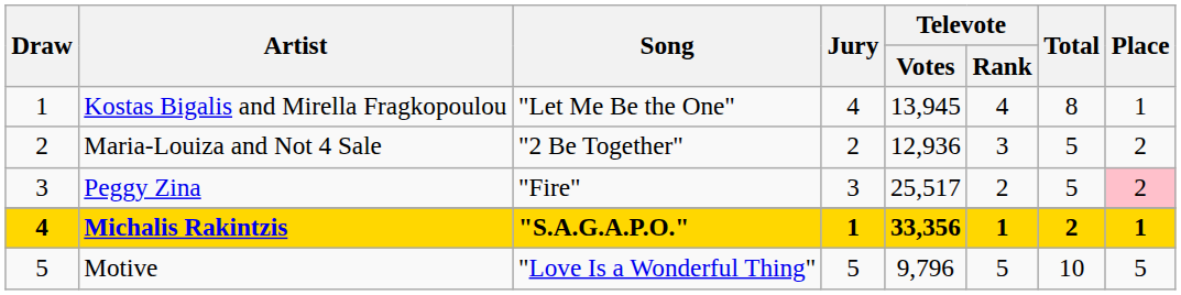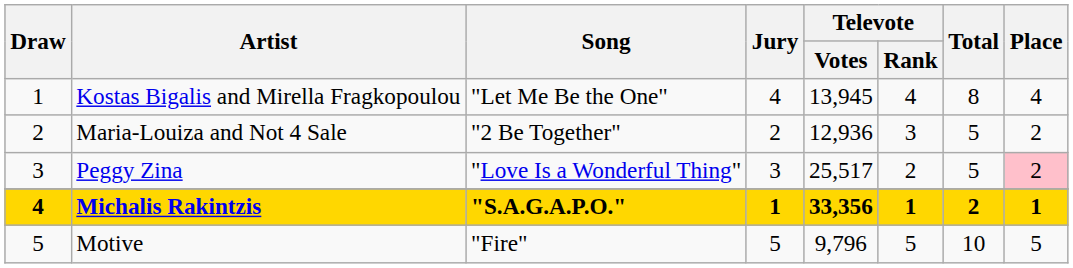Kostas Bigalis and Mirella Fragkopoulou | Place: 1 -> 4
Peggy Zina | Song: "Fire" -> "Love Is a Wonderful Thing"
Motive | Song: "Love Is a Wonderful Thing" -> "Fire"
